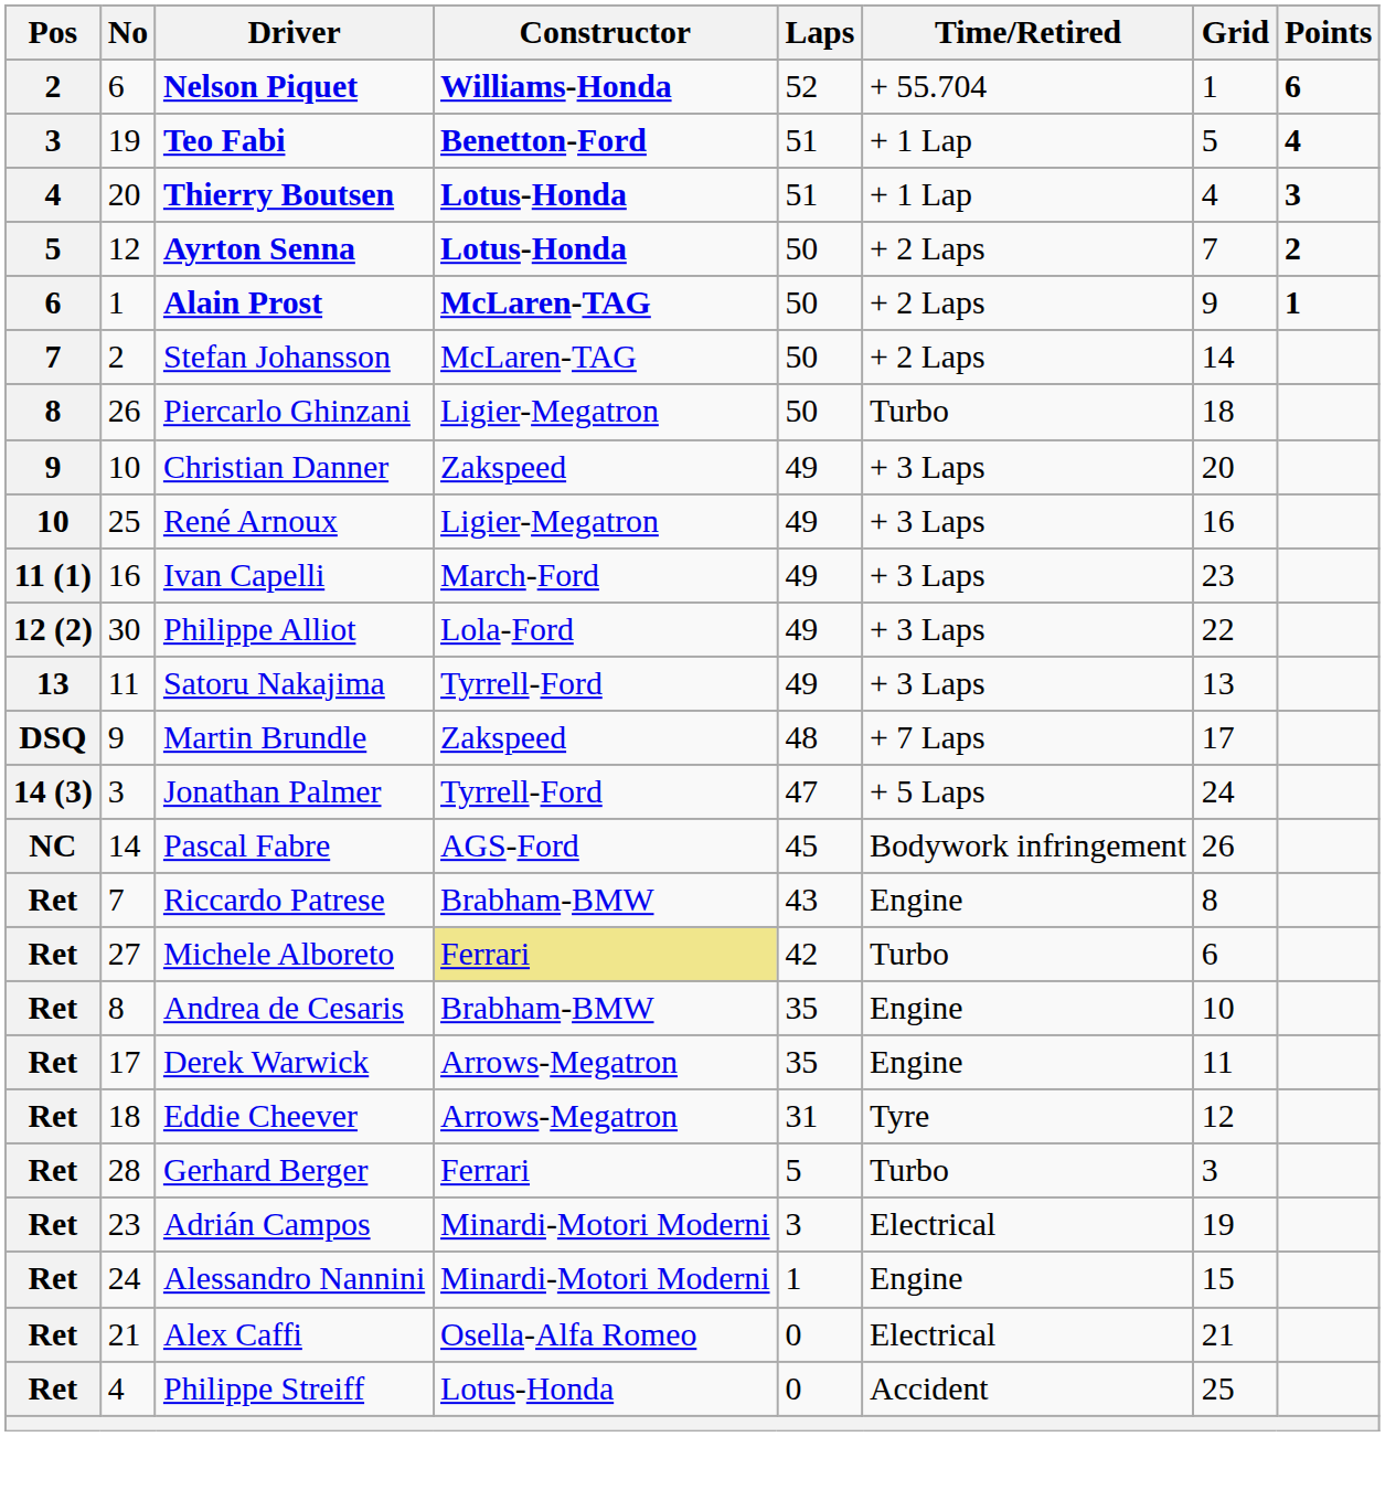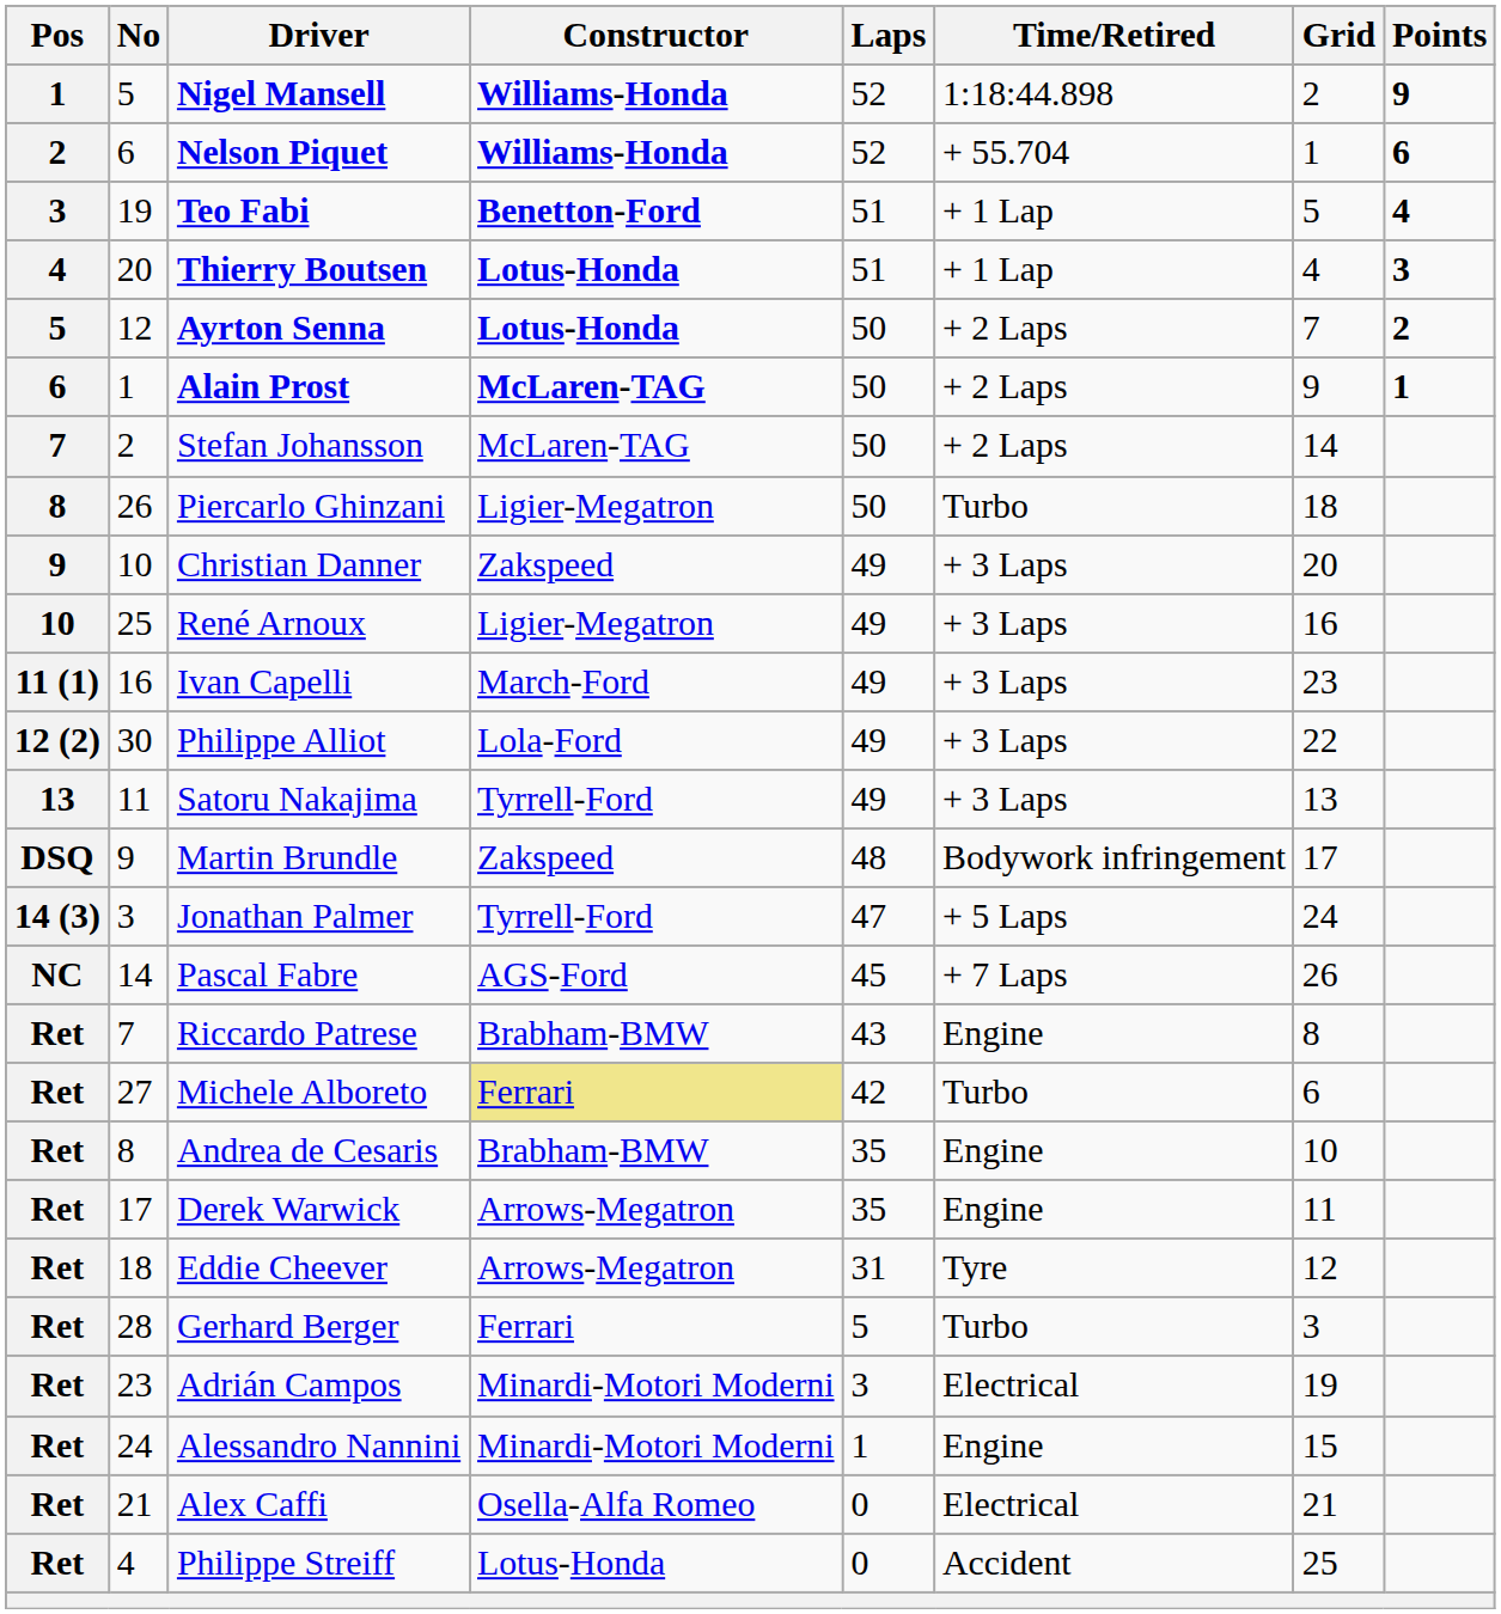+ row: 1 | 5 | Nigel Mansell | Williams-Honda | 52 | 1:18:44.898 | 2 | 9
Martin Brundle | Time/Retired: + 7 Laps -> Bodywork infringement
Pascal Fabre | Time/Retired: Bodywork infringement -> + 7 Laps
